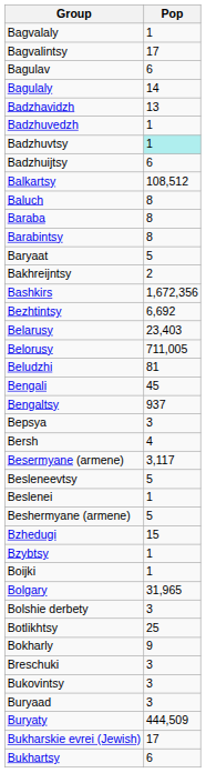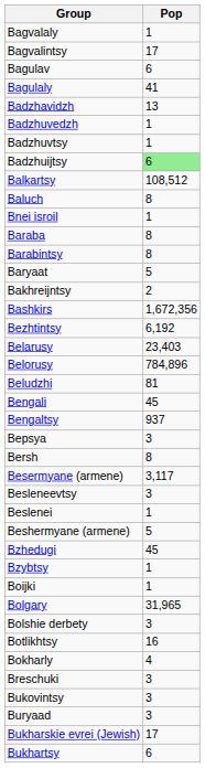Bagulaly | Pop: 14 -> 41
Badzhuvtsy | Pop: paleturquoise background -> no background
Badzhuijtsy | Pop: no background -> lightgreen background
+ row: Bnei isroil | 1
Bezhtintsy | Pop: 6,692 -> 6,192
Belorusy | Pop: 711,005 -> 784,896
Bersh | Pop: 4 -> 8
Besleneevtsy | Pop: 5 -> 3
Bzhedugi | Pop: 15 -> 45
Botlikhtsy | Pop: 25 -> 16
Bokharly | Pop: 9 -> 4
- row: Buryaty | 444,509
